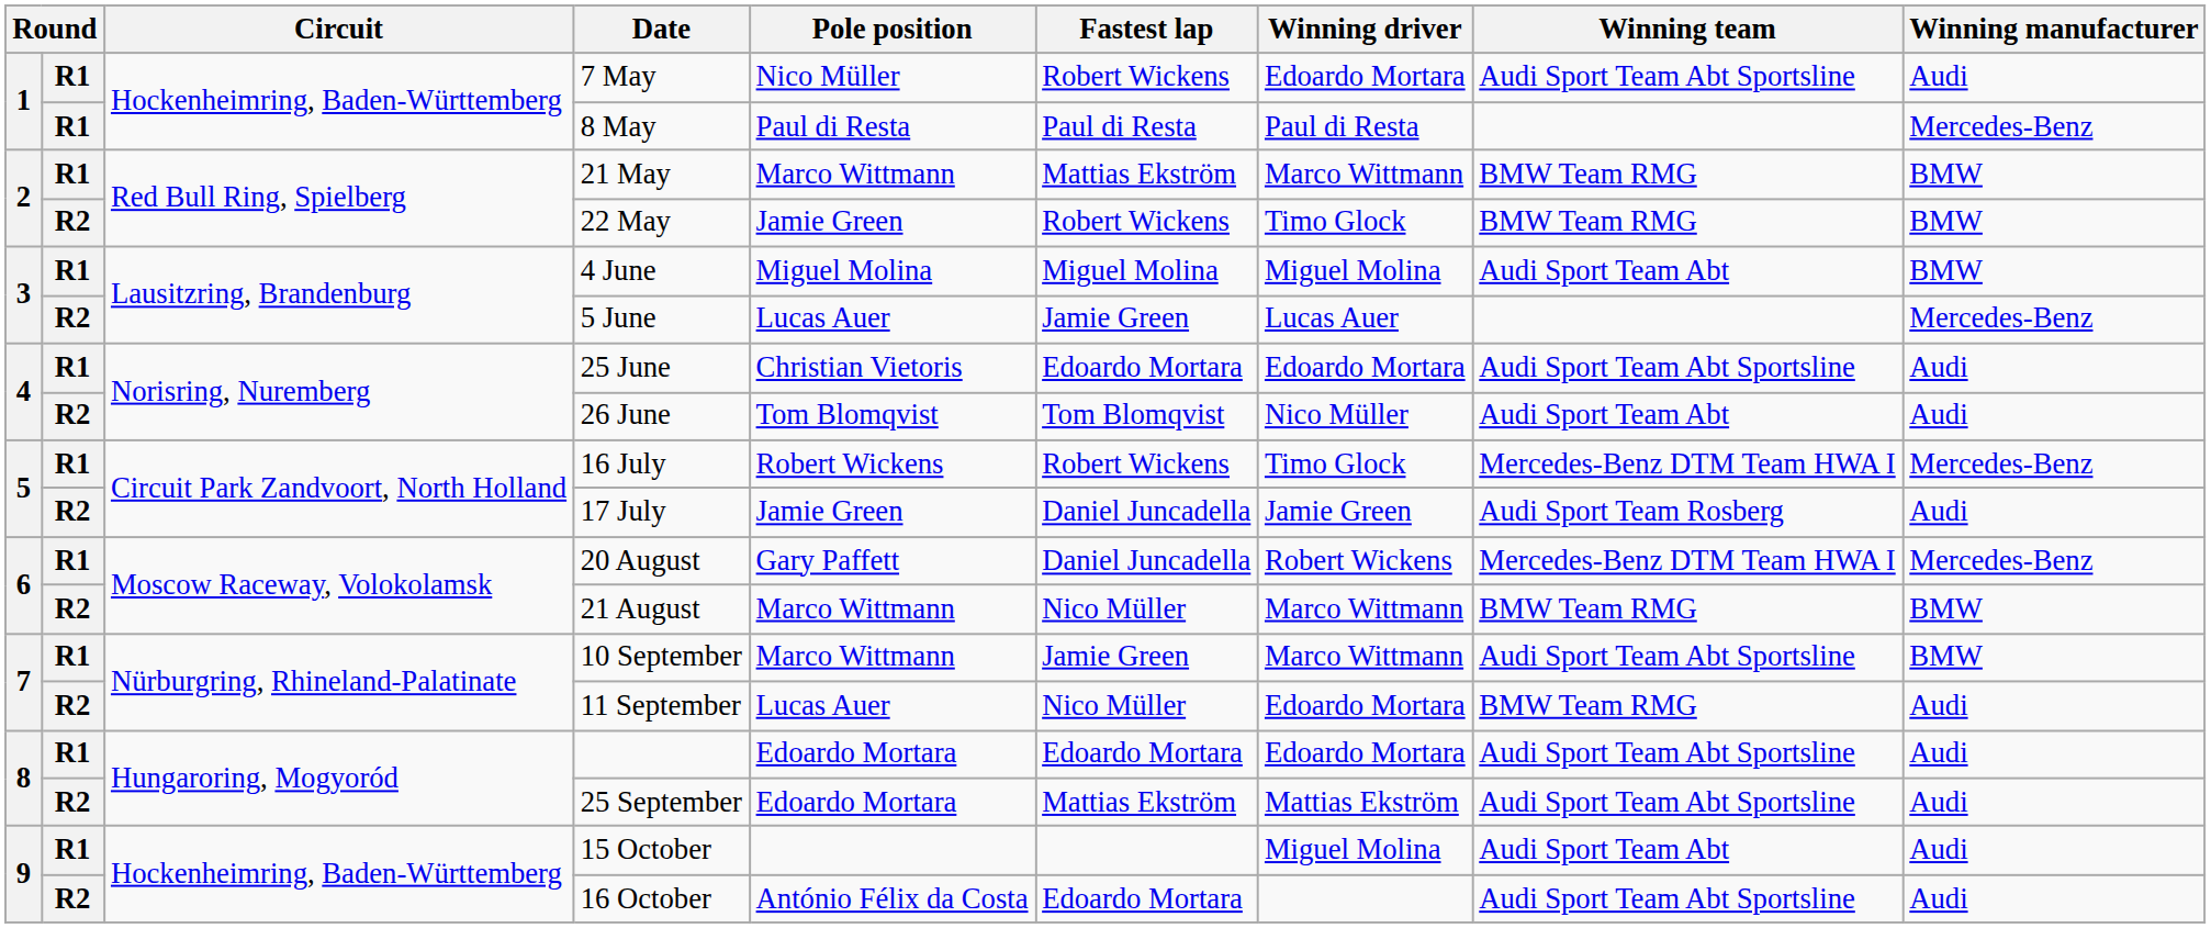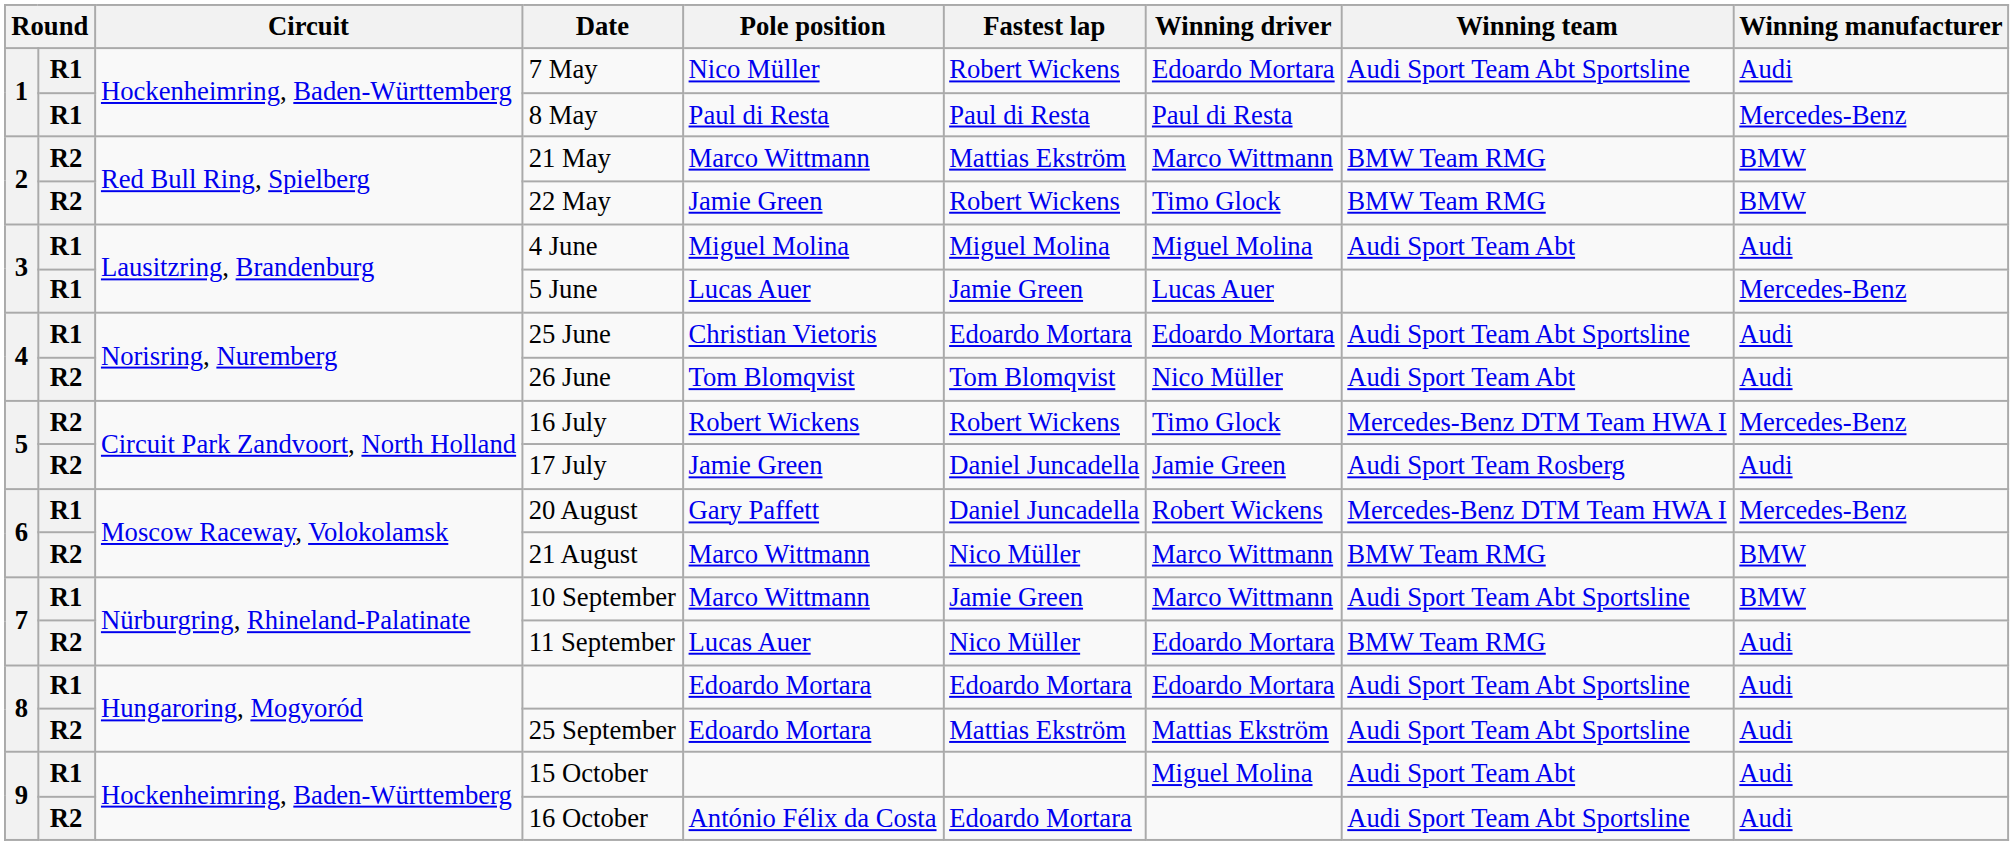21 May | column 2: R1 -> R2
4 June | Winning manufacturer: BMW -> Audi
5 June | column 2: R2 -> R1
16 July | column 2: R1 -> R2
